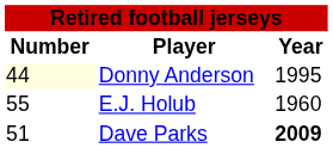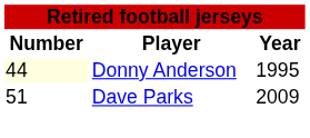- row: 55 | E.J. Holub | 1960
Dave Parks | Year: bold -> normal
